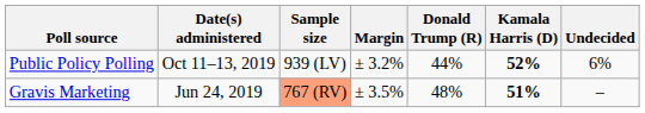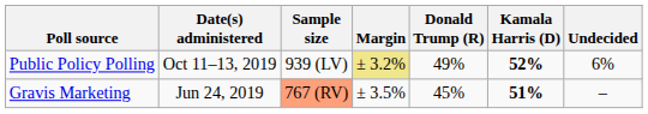Public Policy Polling | Margin: no background -> khaki background
Public Policy Polling | Donald Trump (R): 44% -> 49%
Gravis Marketing | Donald Trump (R): 48% -> 45%
